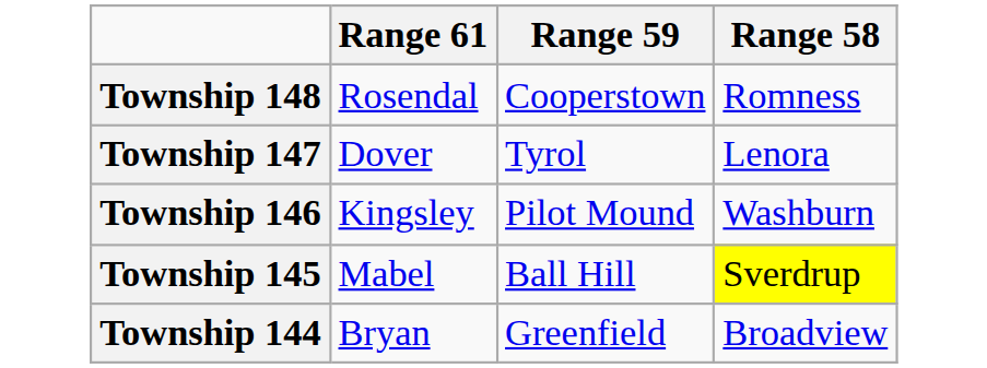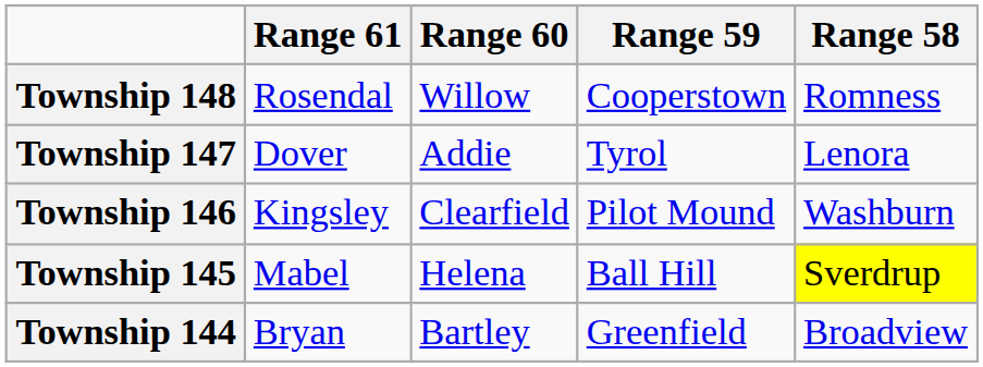+ column: Range 60 | Willow | Addie | Clearfield | Helena | Bartley
